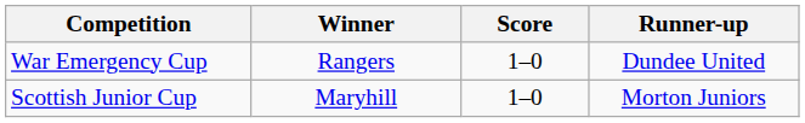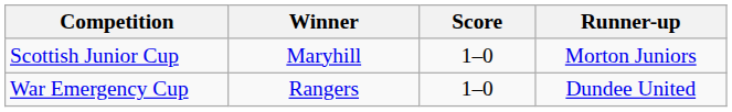rows swapped: War Emergency Cup <-> Scottish Junior Cup
